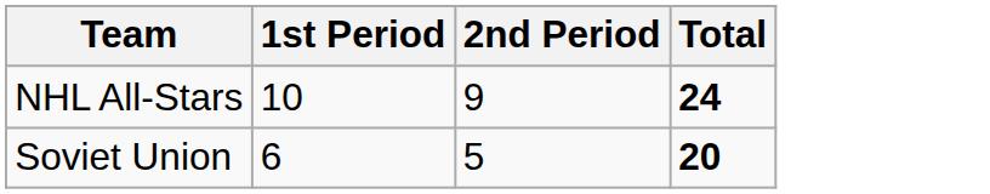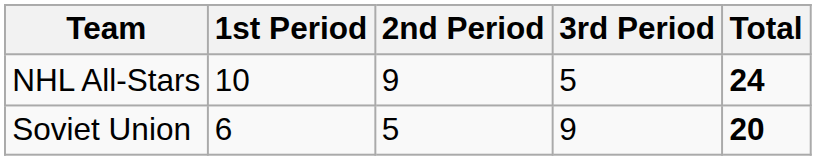+ column: 3rd Period | 5 | 9
